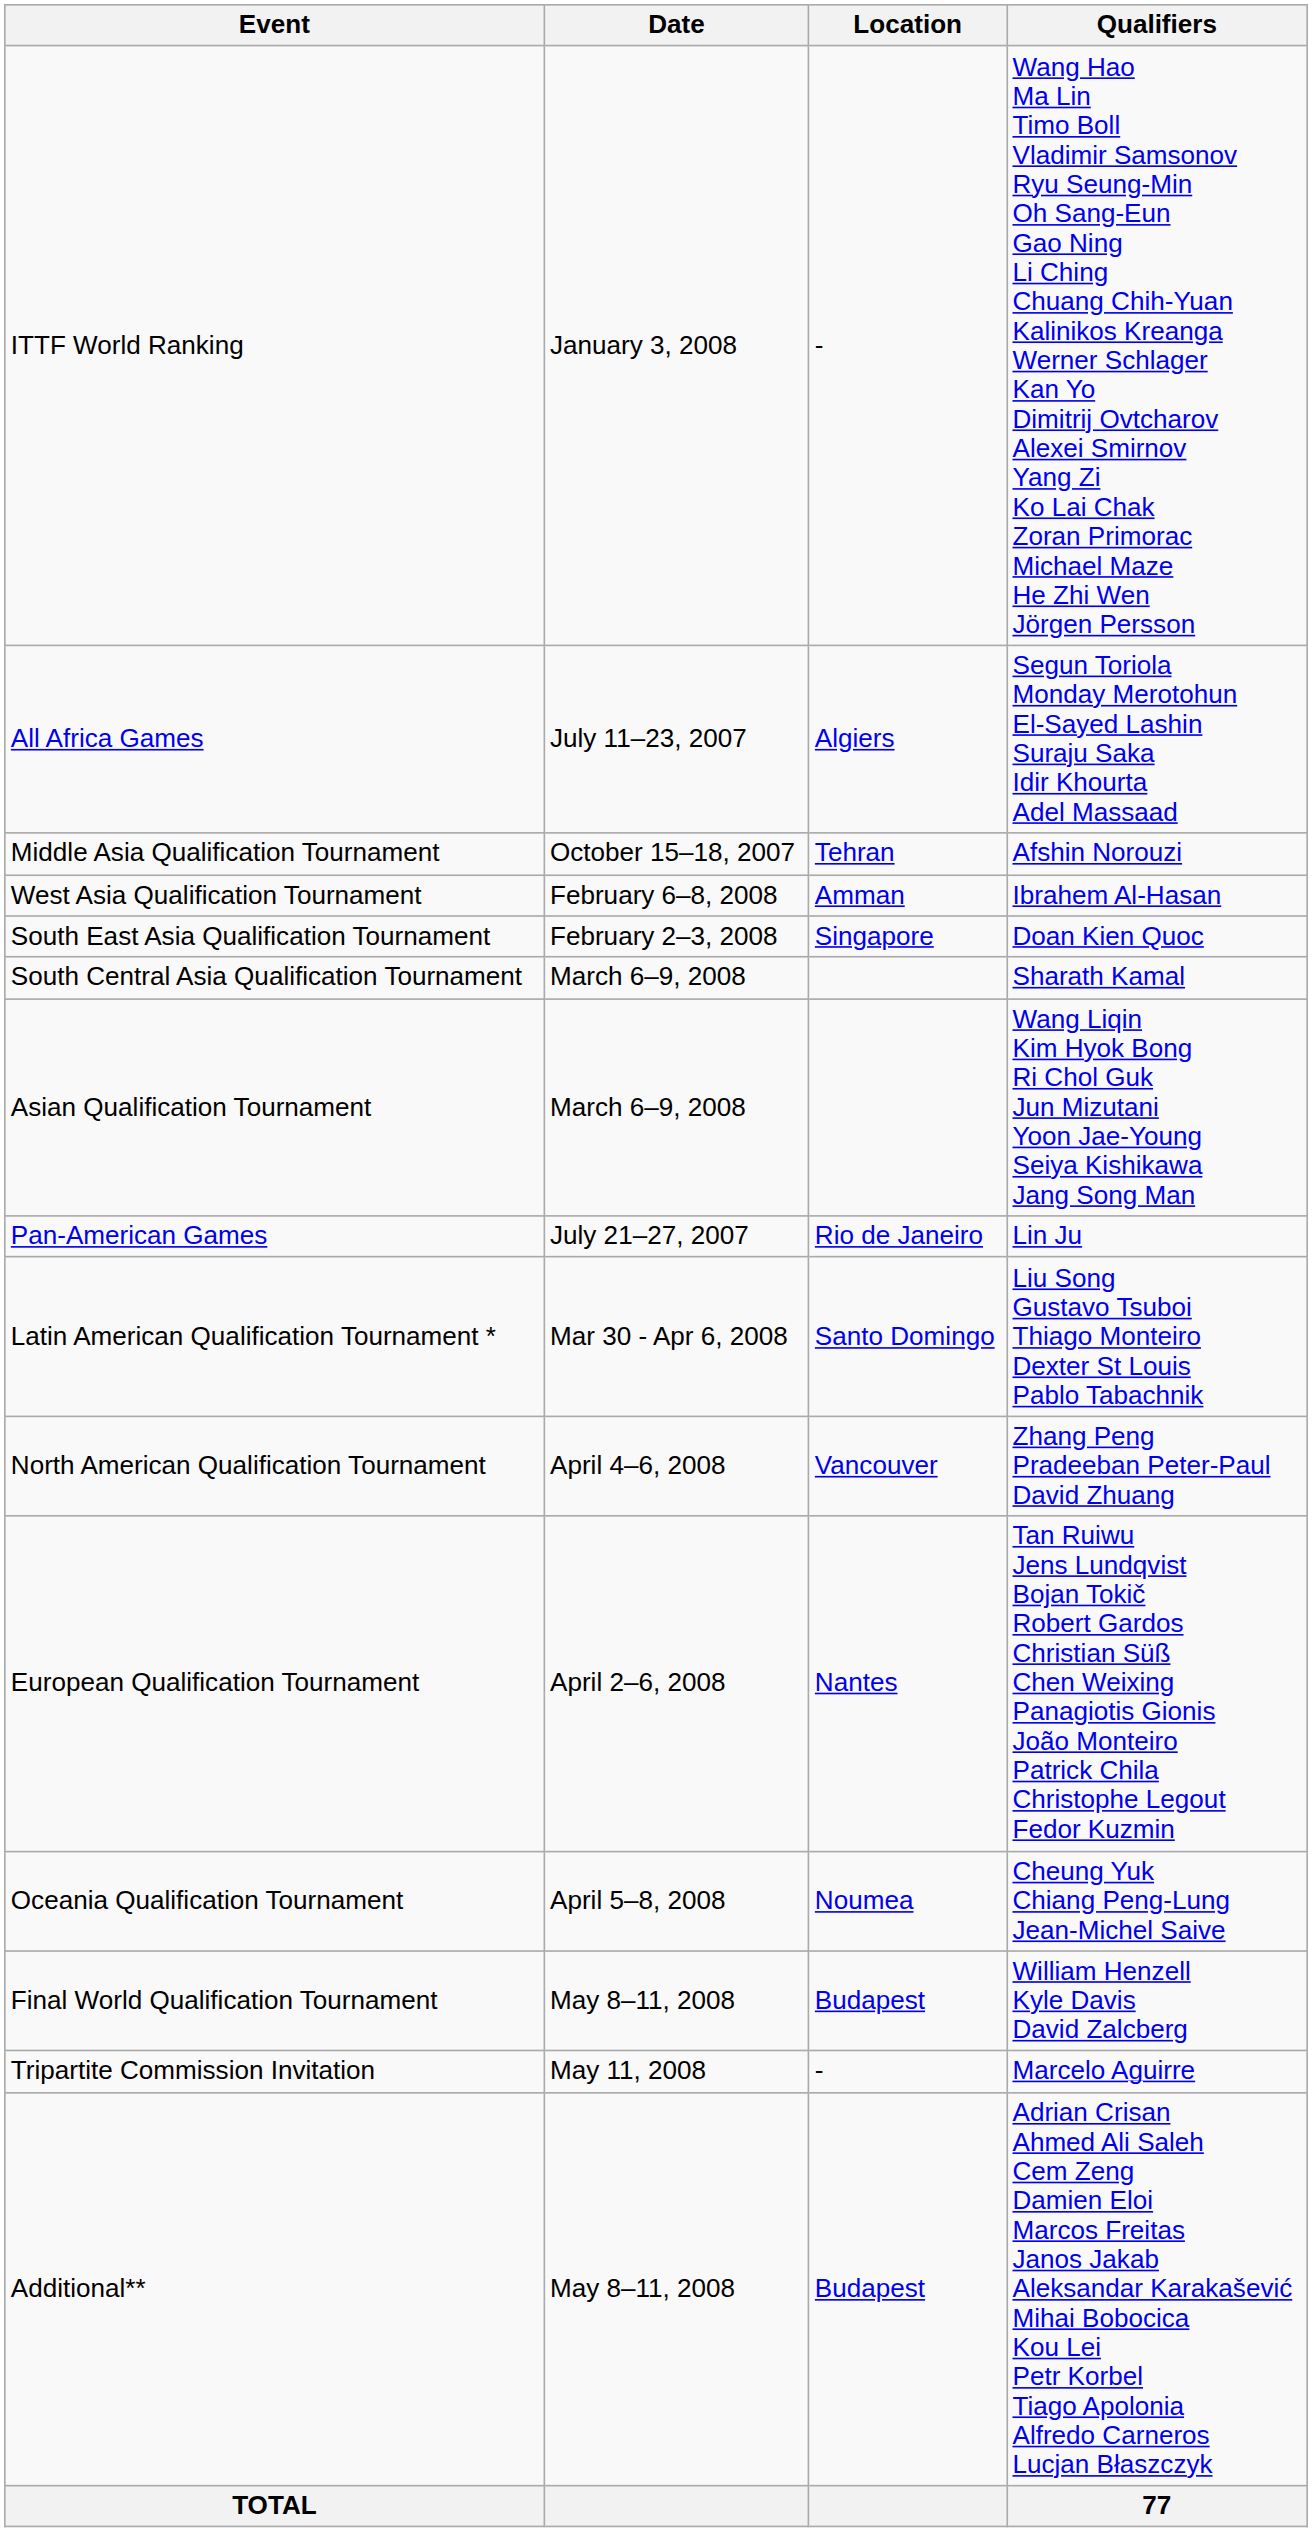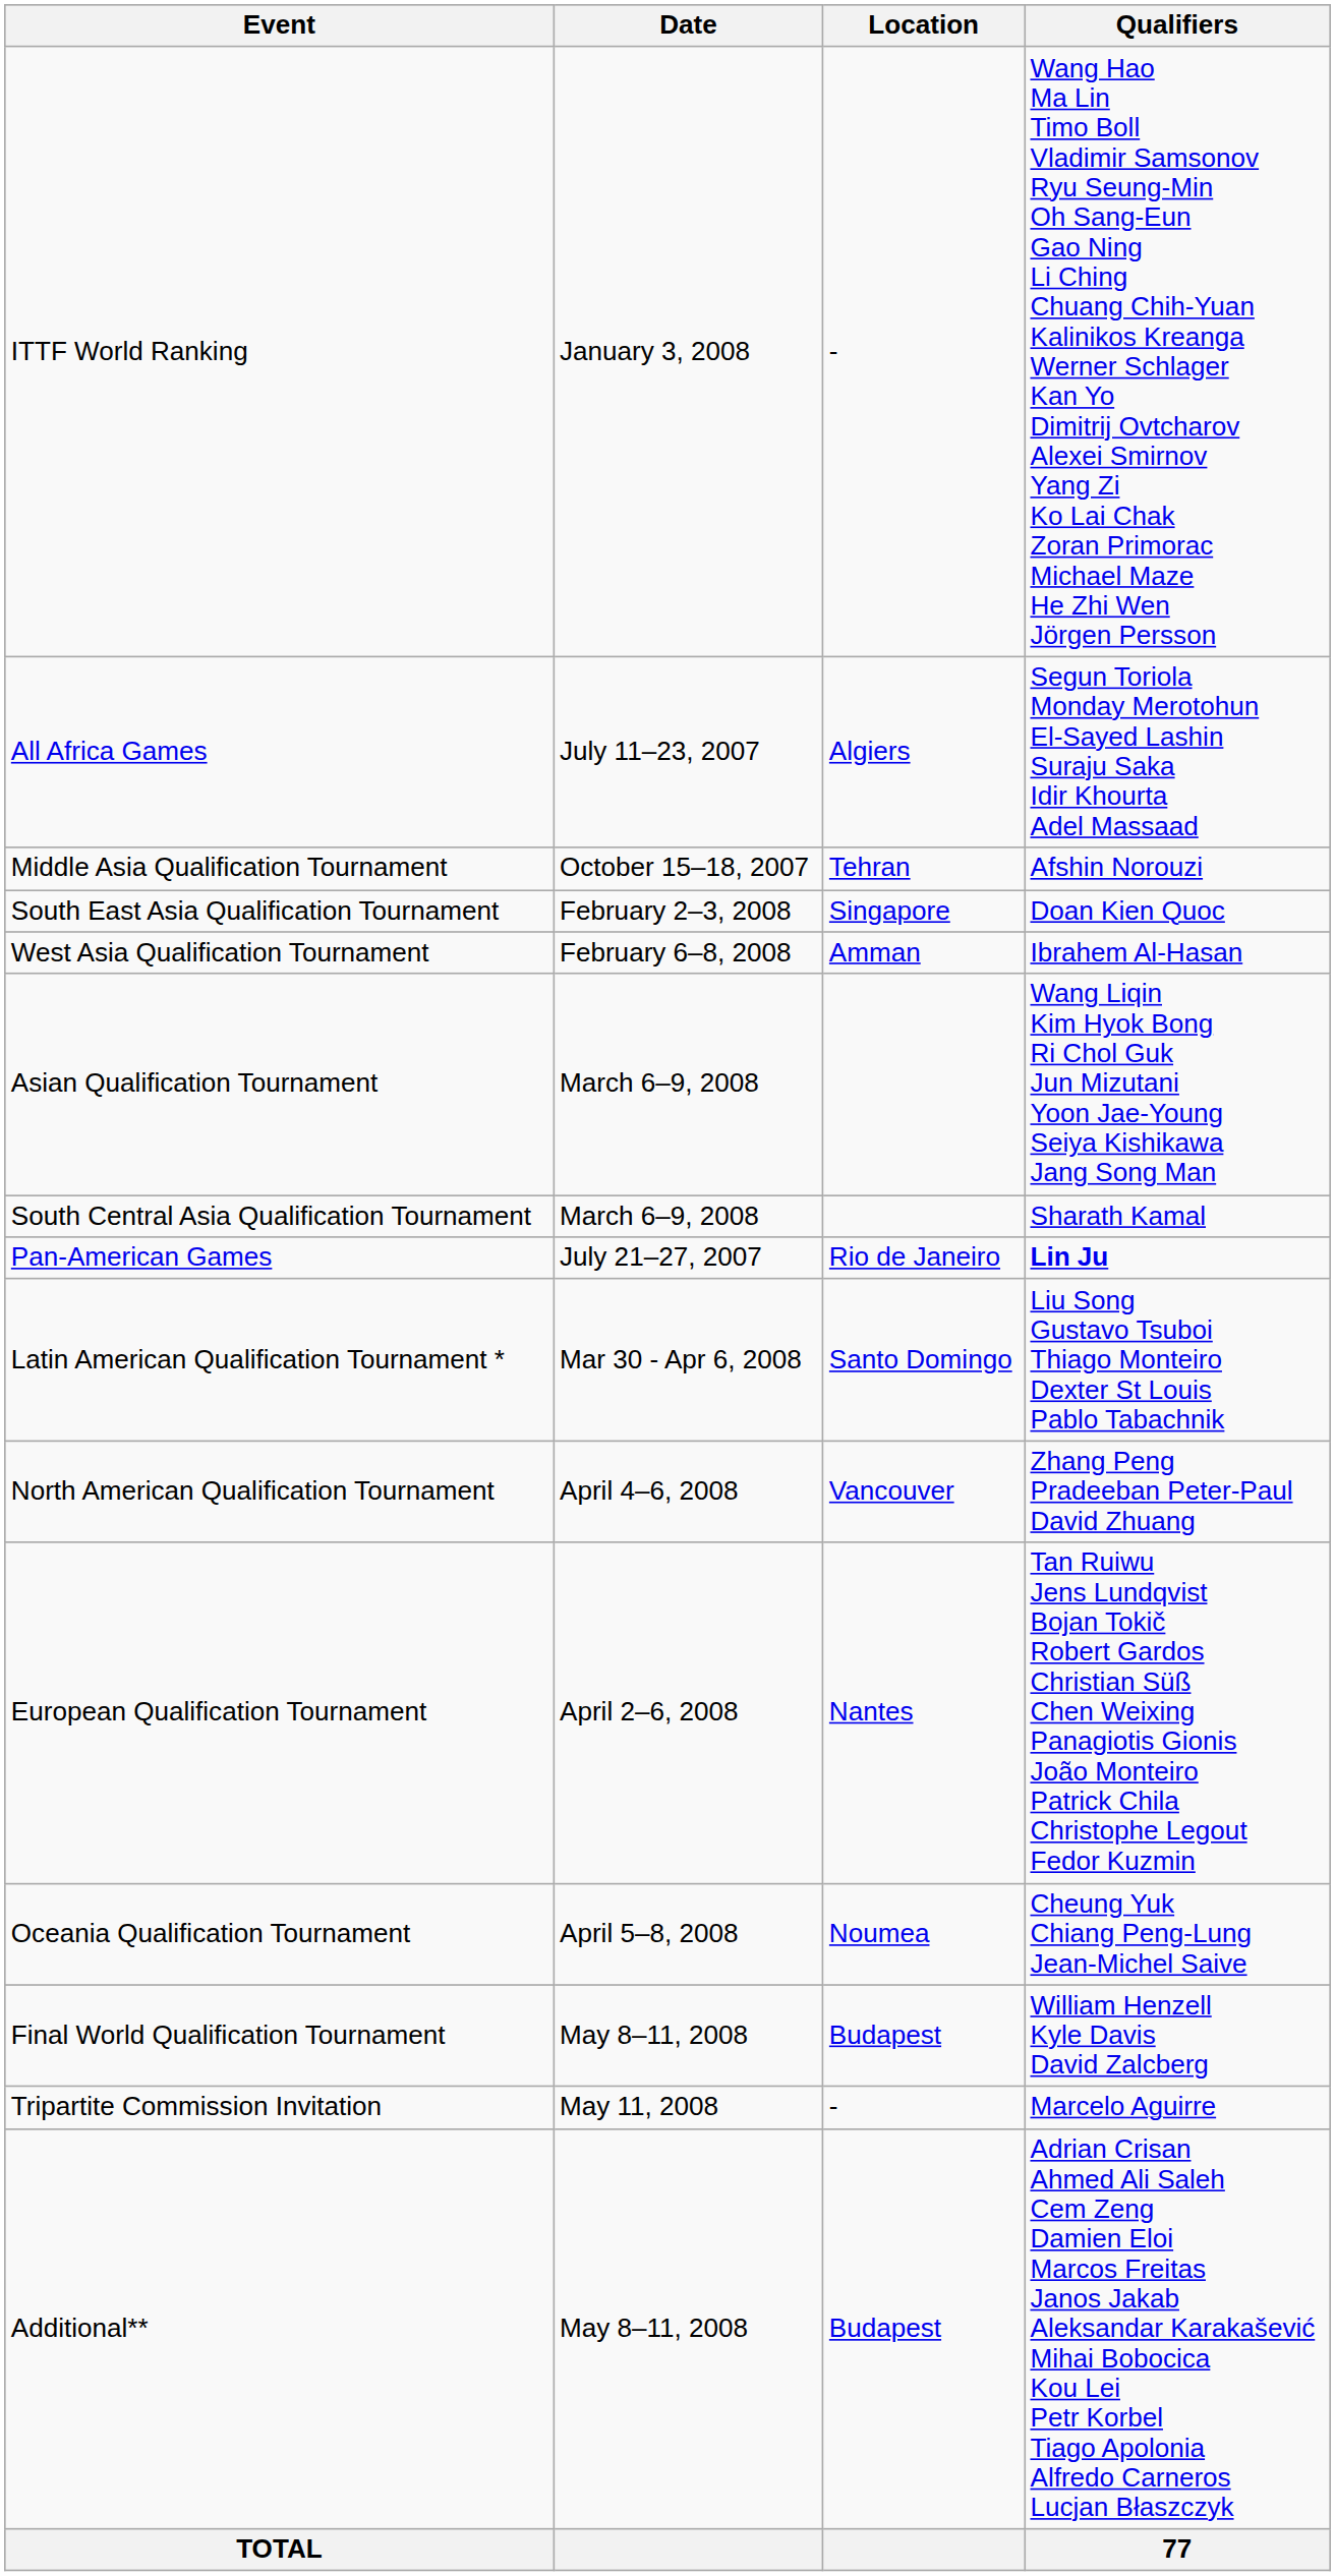rows swapped: South East Asia Qualification Tournament <-> West Asia Qualification Tournament
rows swapped: South Central Asia Qualification Tournament <-> Asian Qualification Tournament
Pan-American Games | Qualifiers: normal -> bold
